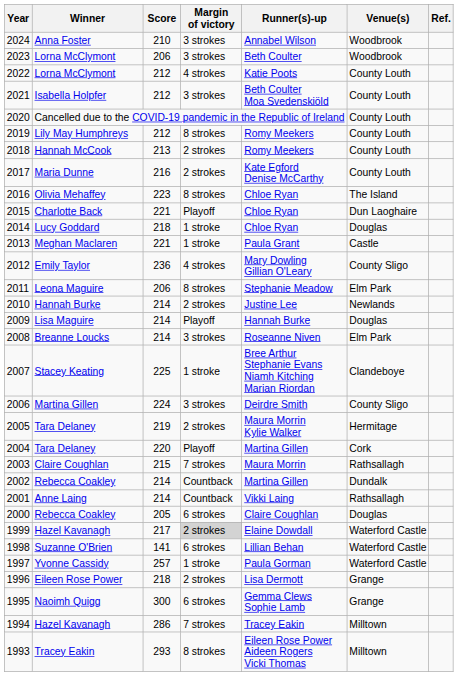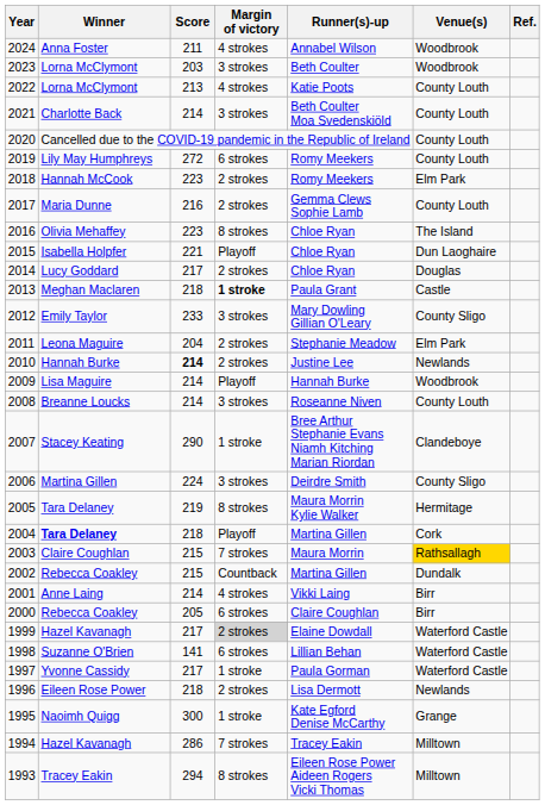2024 | Score: 210 -> 211
2024 | Margin of victory: 3 strokes -> 4 strokes
2023 | Score: 206 -> 203
2022 | Score: 212 -> 213
2021 | Winner: Isabella Holpfer -> Charlotte Back
2021 | Score: 212 -> 214
2019 | Score: 212 -> 272
2019 | Margin of victory: 8 strokes -> 6 strokes
2018 | Score: 213 -> 223
2018 | Venue(s): County Louth -> Elm Park
2017 | Runner(s)-up: Kate Egford Denise McCarthy -> Gemma Clews Sophie Lamb
2015 | Winner: Charlotte Back -> Isabella Holpfer
2014 | Score: 218 -> 217
2014 | Margin of victory: 1 stroke -> 2 strokes
2013 | Score: 221 -> 218
2013 | Margin of victory: normal -> bold
2012 | Score: 236 -> 233
2012 | Margin of victory: 4 strokes -> 3 strokes
2011 | Score: 206 -> 204
2011 | Margin of victory: 8 strokes -> 2 strokes
2010 | Score: normal -> bold
2009 | Venue(s): Douglas -> Woodbrook
2008 | Venue(s): Elm Park -> County Louth
2007 | Score: 225 -> 290
2005 | Margin of victory: 2 strokes -> 8 strokes
2004 | Winner: normal -> bold
2004 | Score: 220 -> 218
2003 | Venue(s): no background -> gold background
2002 | Score: 214 -> 215
2001 | Margin of victory: Countback -> 4 strokes
2001 | Venue(s): Rathsallagh -> Birr
2000 | Venue(s): Douglas -> Birr
1997 | Score: 257 -> 217
1996 | Venue(s): Grange -> Newlands
1995 | Margin of victory: 6 strokes -> 1 stroke
1995 | Runner(s)-up: Gemma Clews Sophie Lamb -> Kate Egford Denise McCarthy
1993 | Score: 293 -> 294
